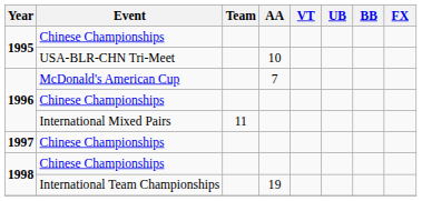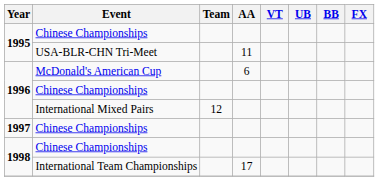USA-BLR-CHN Tri-Meet | AA: 10 -> 11
McDonald's American Cup | AA: 7 -> 6
International Mixed Pairs | Team: 11 -> 12
International Team Championships | AA: 19 -> 17
